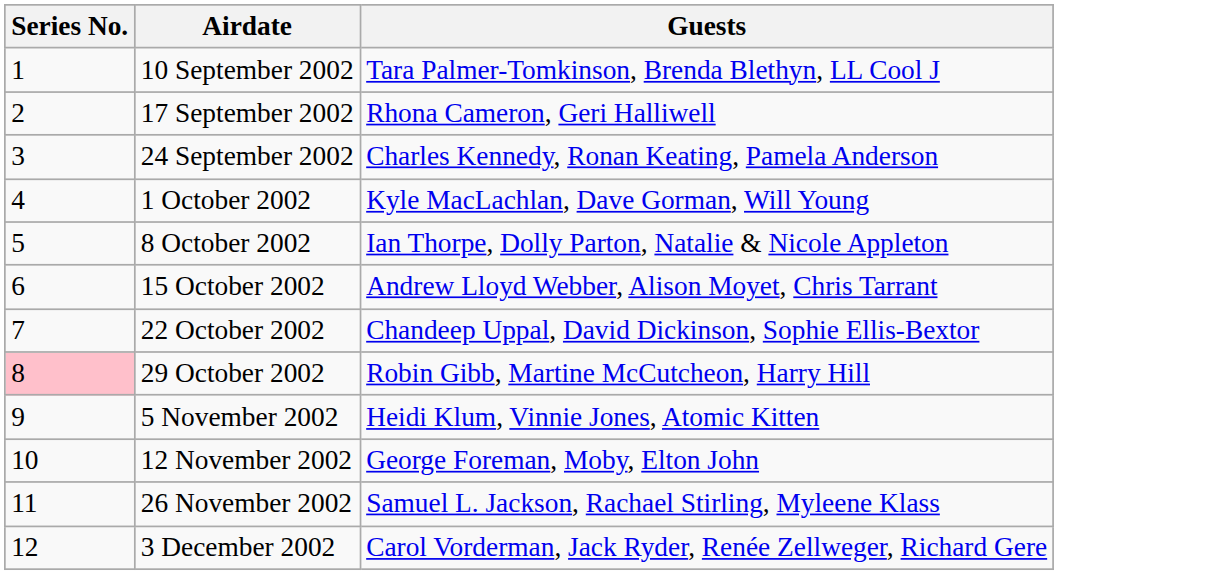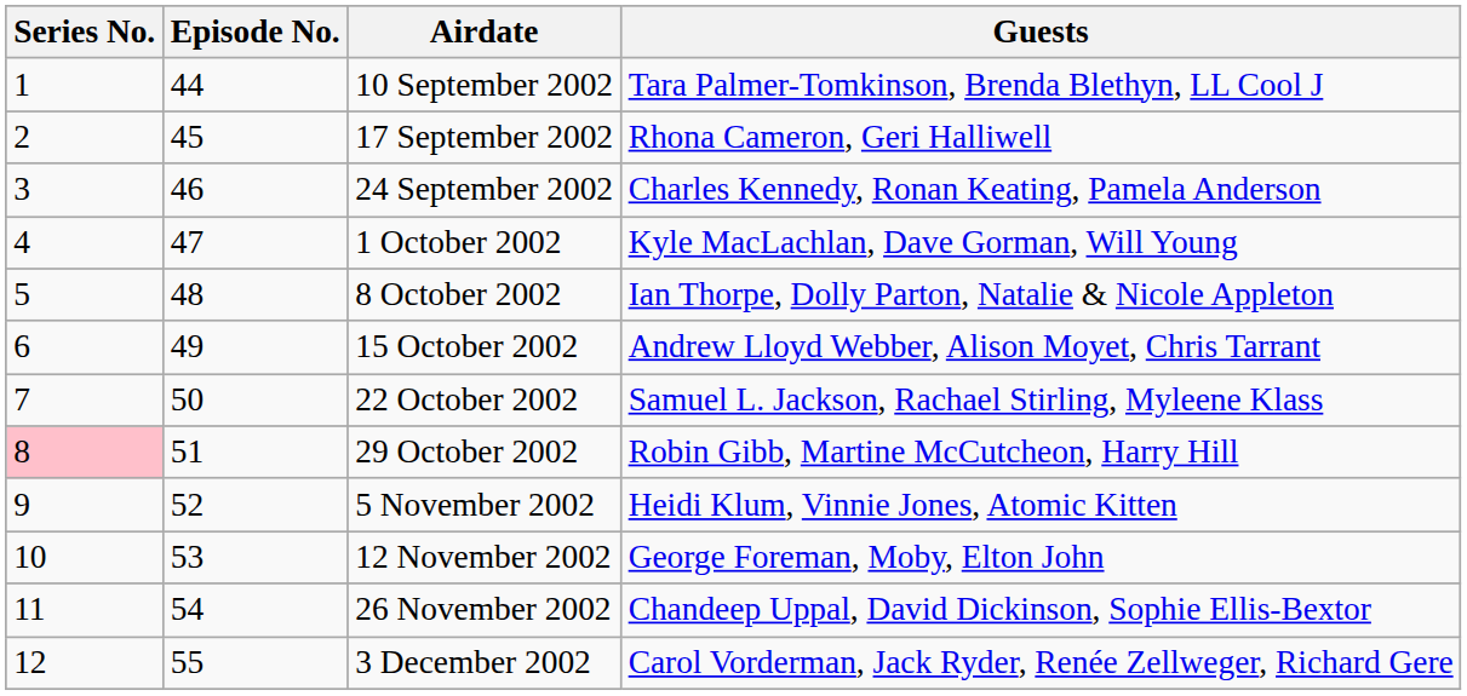+ column: Episode No. | 44 | 45 | 46 | 47 | 48 | 49 | 50 | 51 | 52 | 53 | 54 | 55
22 October 2002 | Guests: Chandeep Uppal, David Dickinson, Sophie Ellis-Bextor -> Samuel L. Jackson, Rachael Stirling, Myleene Klass
26 November 2002 | Guests: Samuel L. Jackson, Rachael Stirling, Myleene Klass -> Chandeep Uppal, David Dickinson, Sophie Ellis-Bextor
